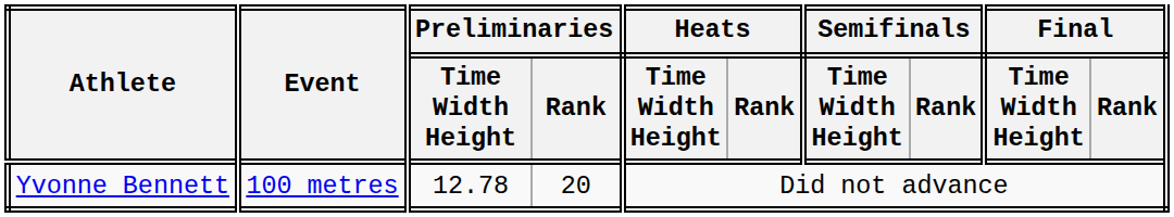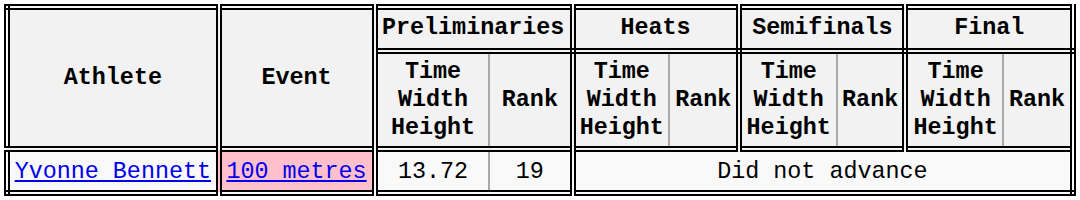Yvonne Bennett | Event: no background -> pink background
Yvonne Bennett | Preliminaries / Time Width Height: 12.78 -> 13.72
Yvonne Bennett | Preliminaries / Rank: 20 -> 19
